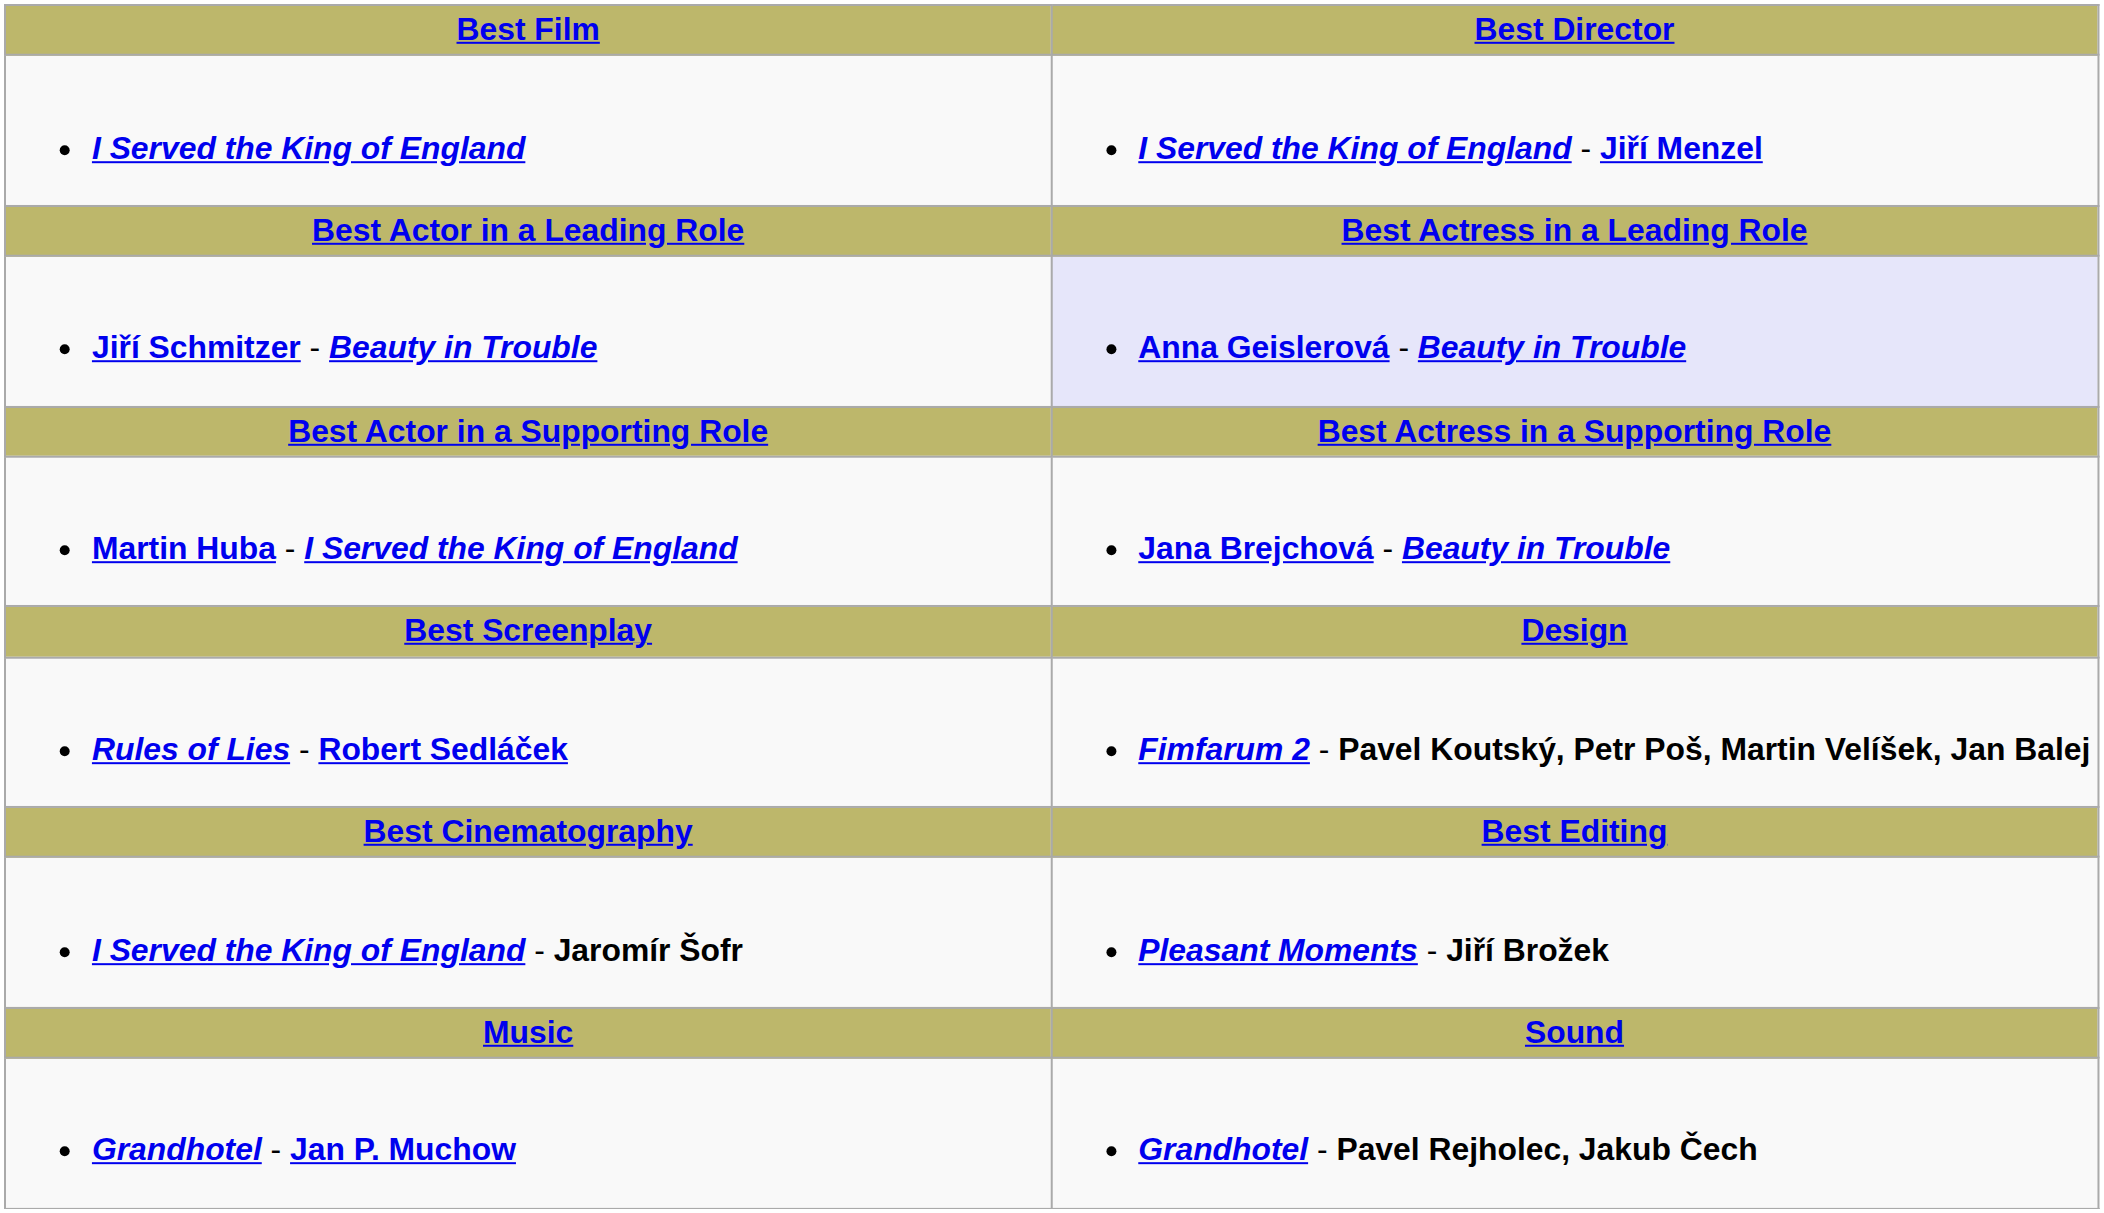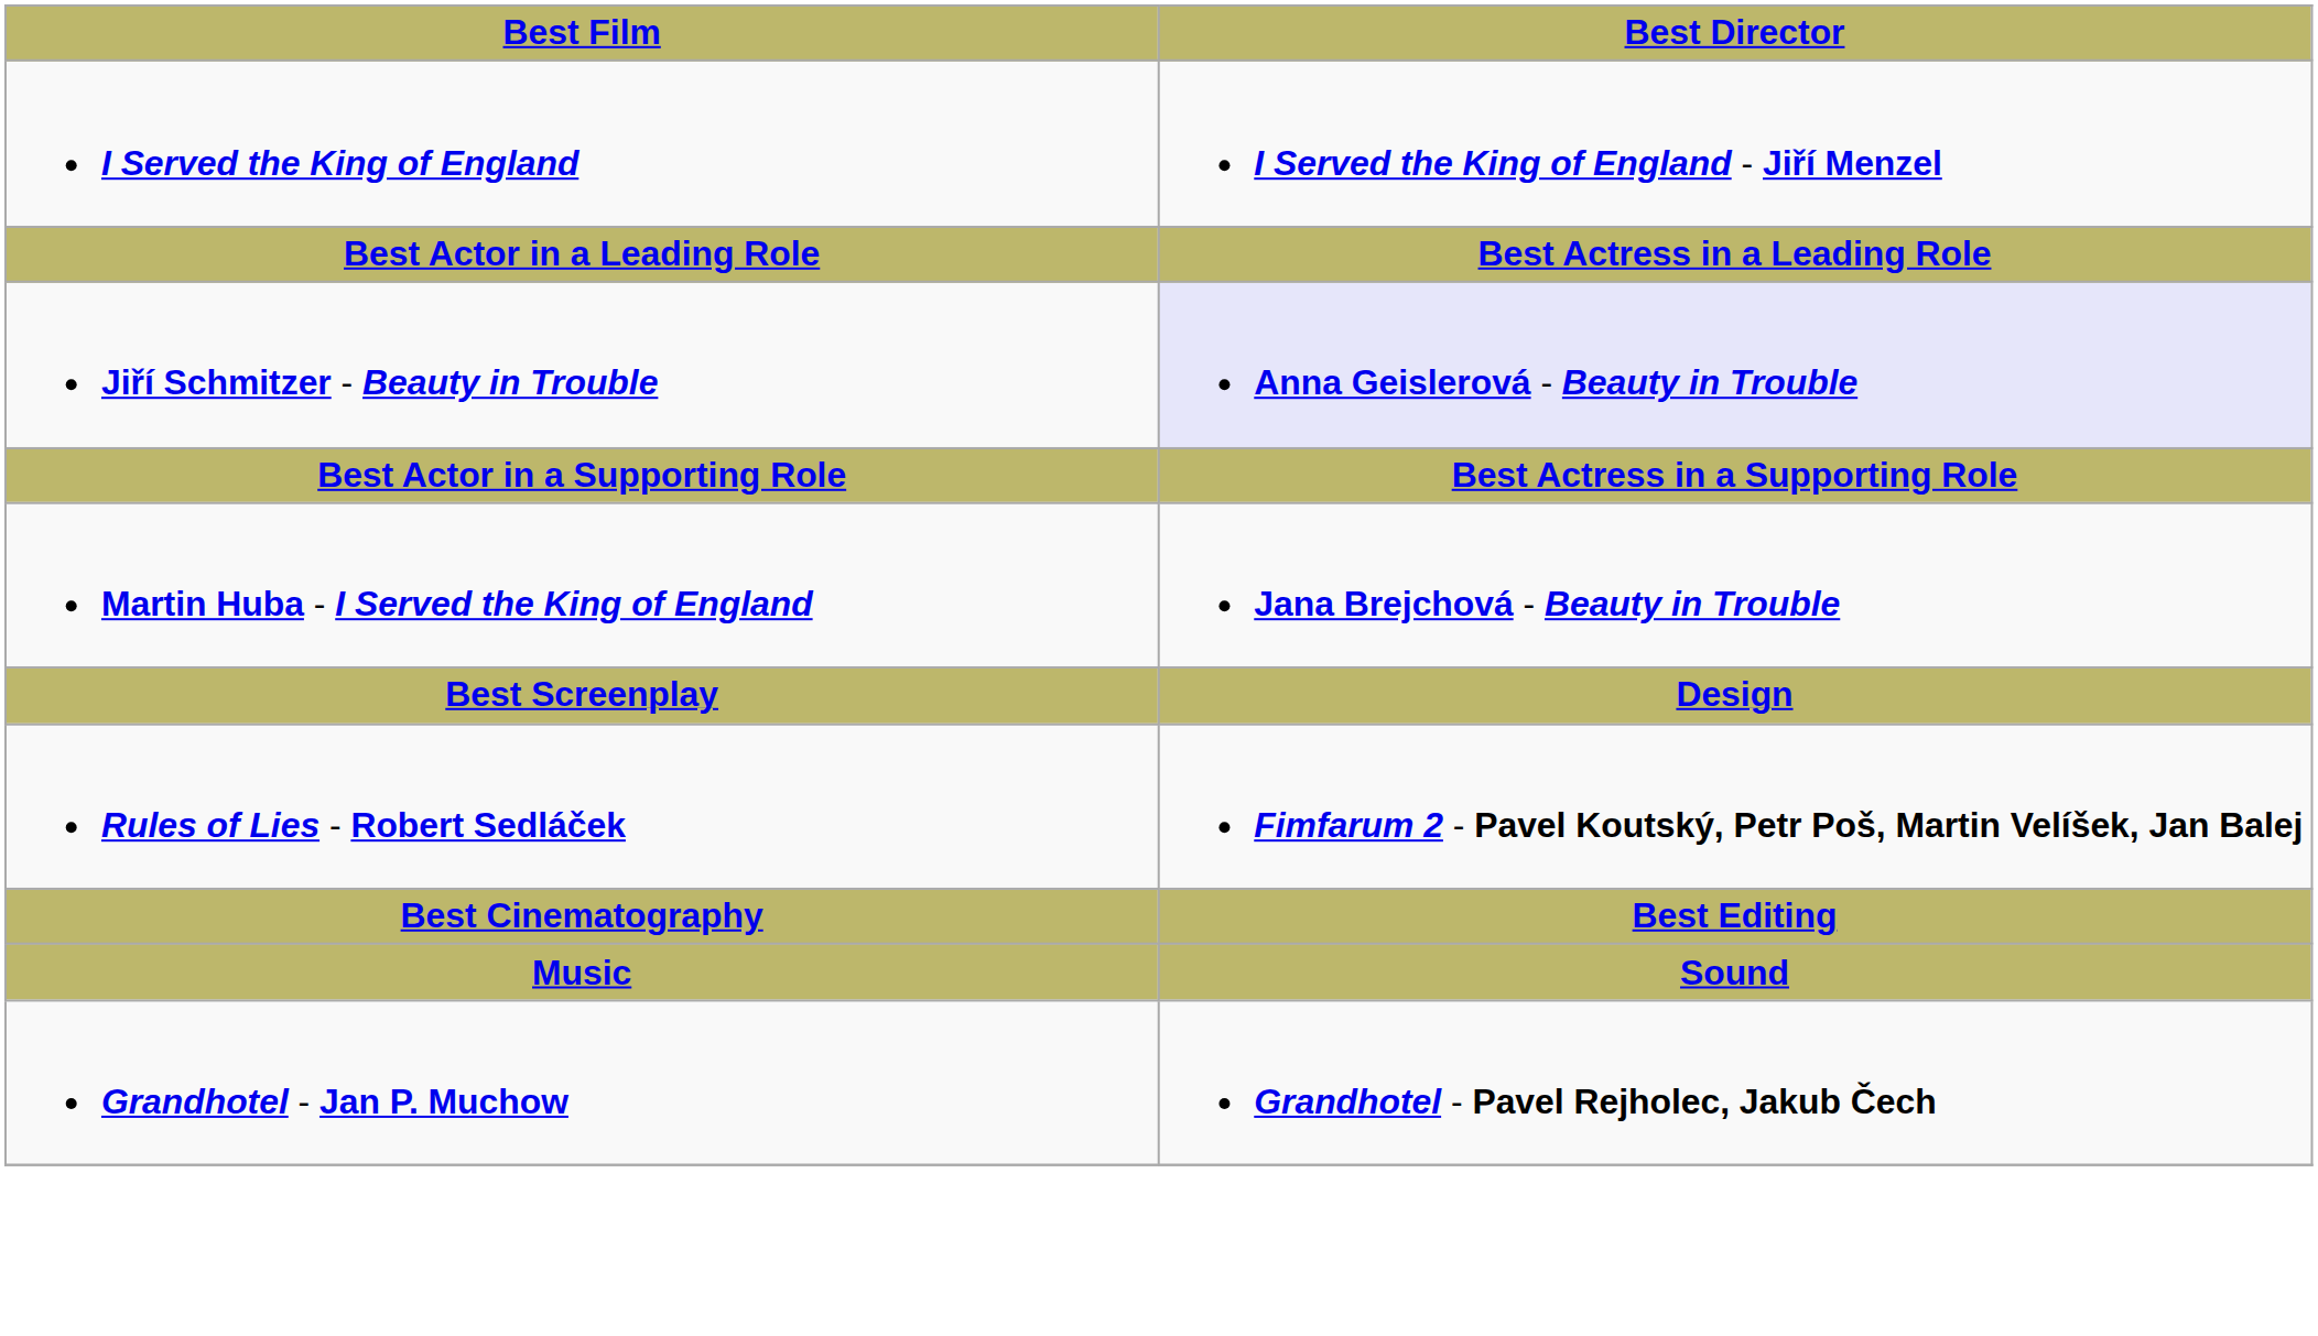- row: I Served the King of England - Jaromír Šofr | Pleasant Moments - Jiří Brožek
